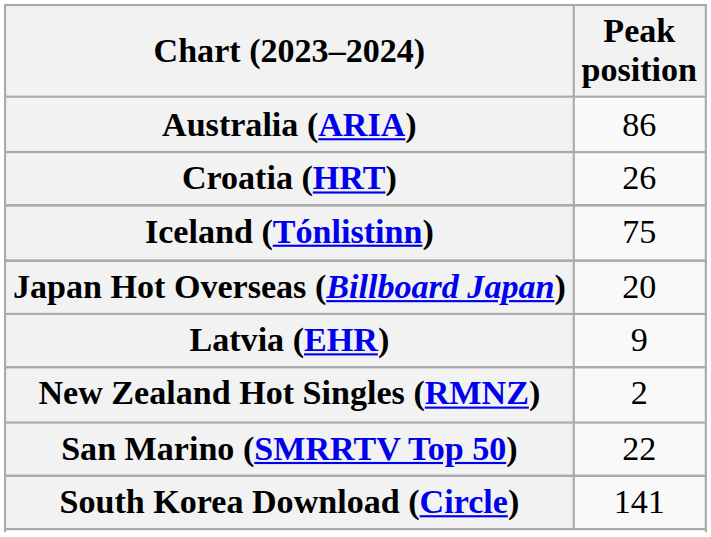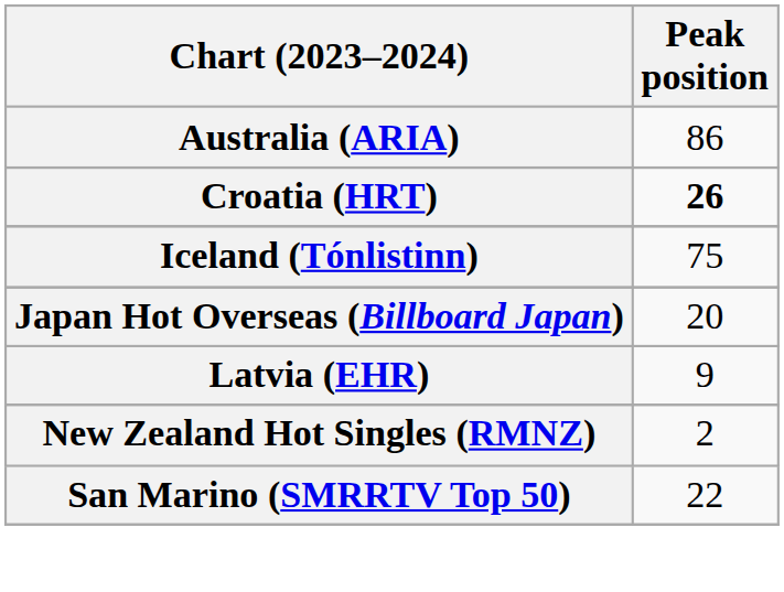Croatia (HRT) | Peak position: normal -> bold
- row: South Korea Download (Circle) | 141
